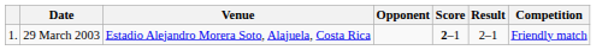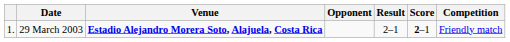columns swapped: Score <-> Result
29 March 2003 | Venue: normal -> bold
